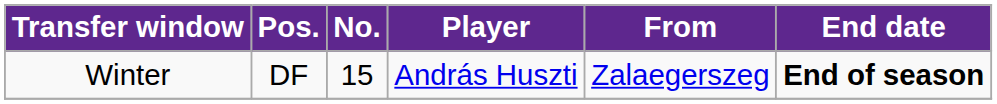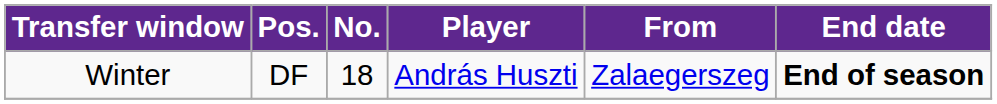Winter | No.: 15 -> 18
